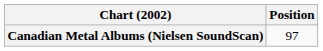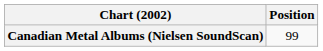Canadian Metal Albums (Nielsen SoundScan) | Position: 97 -> 99
